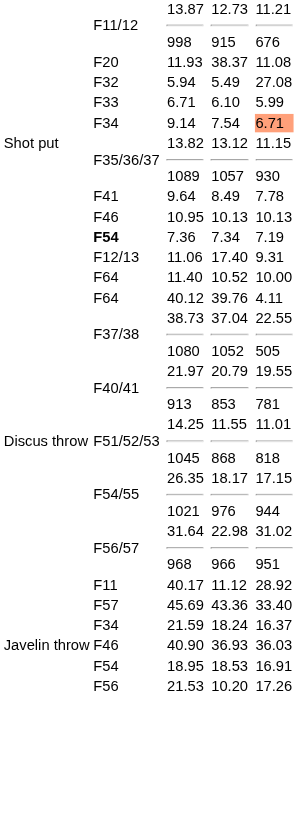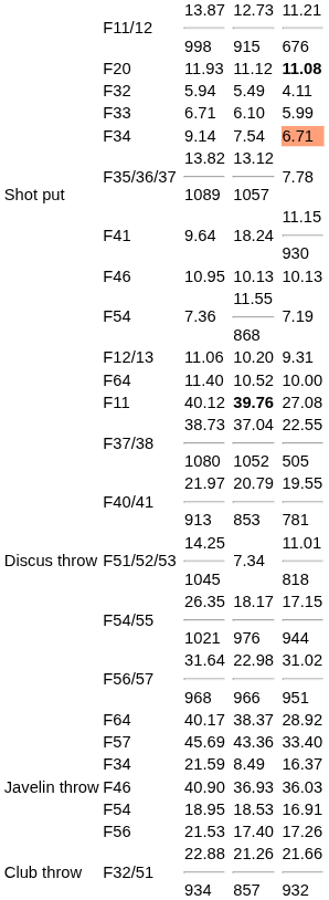11.93 | column 6: 38.37 -> 11.12
11.93 | column 8: normal -> bold
5.94 | column 8: 27.08 -> 4.11
13.82 1089 | column 8: 11.15 930 -> 7.78
9.64 | column 6: 8.49 -> 18.24
9.64 | column 8: 7.78 -> 11.15 930
7.36 | column 2: bold -> normal
7.36 | column 6: 7.34 -> 11.55 868
11.06 | column 6: 17.40 -> 10.20
40.12 | column 2: F64 -> F11
40.12 | column 6: normal -> bold
40.12 | column 8: 4.11 -> 27.08
14.25 1045 | column 6: 11.55 868 -> 7.34
40.17 | column 2: F11 -> F64
40.17 | column 6: 11.12 -> 38.37
21.59 | column 6: 18.24 -> 8.49
21.53 | column 6: 10.20 -> 17.40
+ row: Club throw | F32/51 | 22.88 934 | 21.26 857 | 21.66 932
